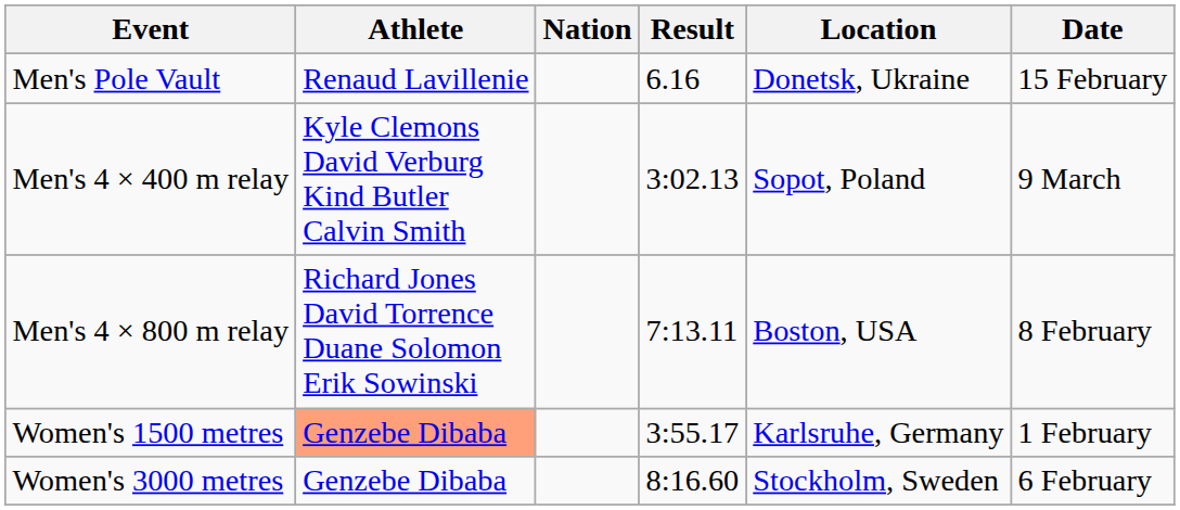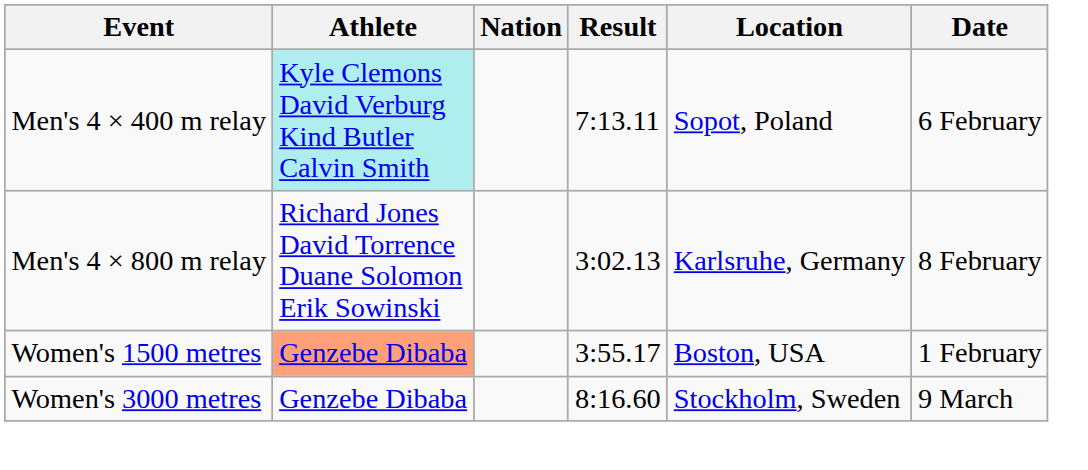- row: Men's Pole Vault | Renaud Lavillenie | 6.16 | Donetsk, Ukraine | 15 February
Men's 4 × 400 m relay | Athlete: no background -> paleturquoise background
Men's 4 × 400 m relay | Result: 3:02.13 -> 7:13.11
Men's 4 × 400 m relay | Date: 9 March -> 6 February
Men's 4 × 800 m relay | Result: 7:13.11 -> 3:02.13
Men's 4 × 800 m relay | Location: Boston, USA -> Karlsruhe, Germany
Women's 1500 metres | Location: Karlsruhe, Germany -> Boston, USA
Women's 3000 metres | Date: 6 February -> 9 March
